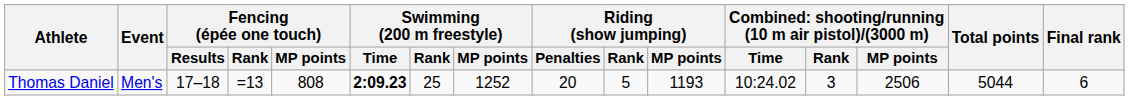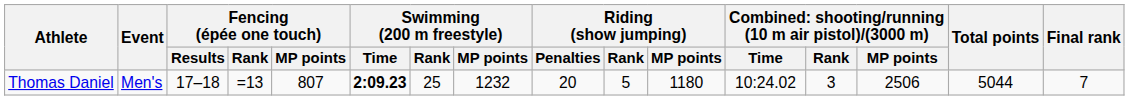Thomas Daniel | Fencing (épée one touch) / MP points: 808 -> 807
Thomas Daniel | Swimming (200 m freestyle) / MP points: 1252 -> 1232
Thomas Daniel | Riding (show jumping) / MP points: 1193 -> 1180
Thomas Daniel | Final rank: 6 -> 7
